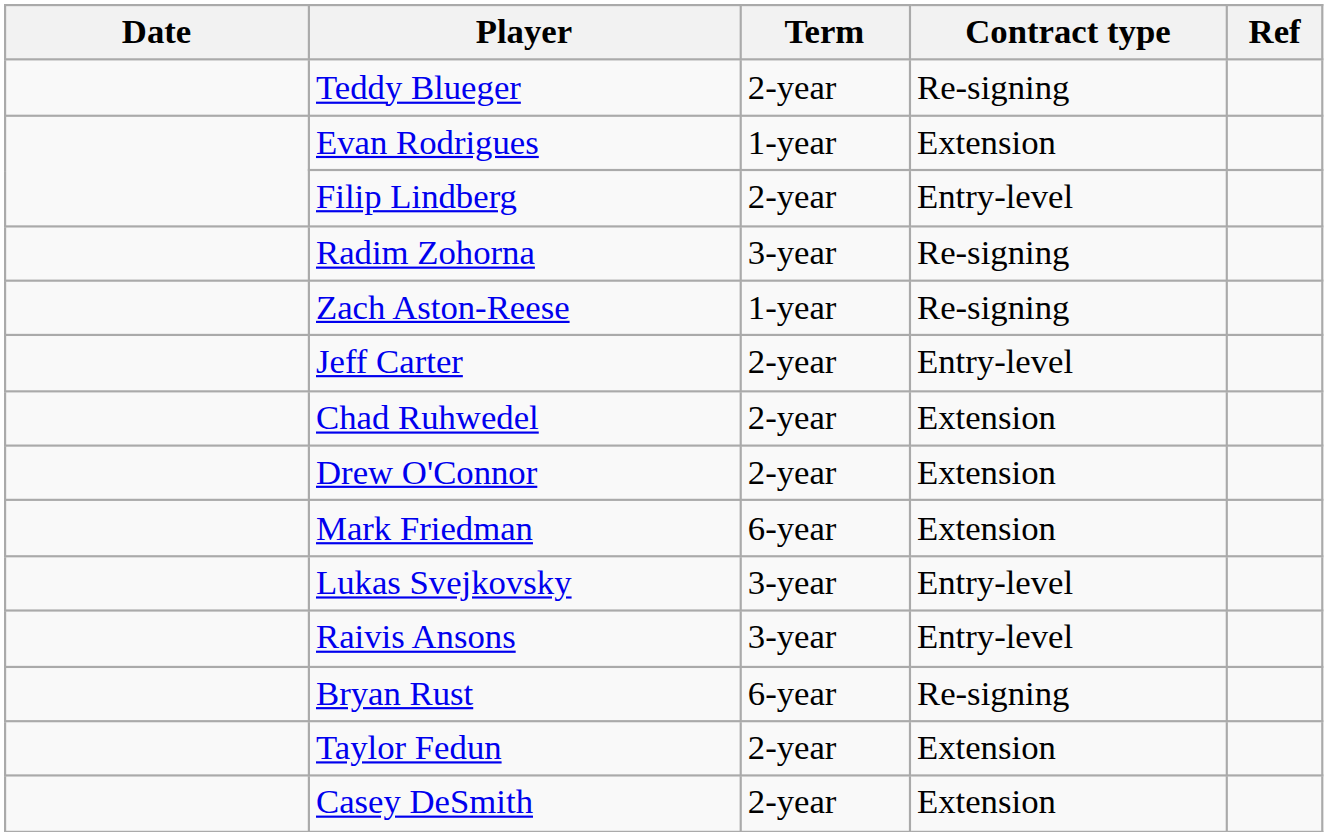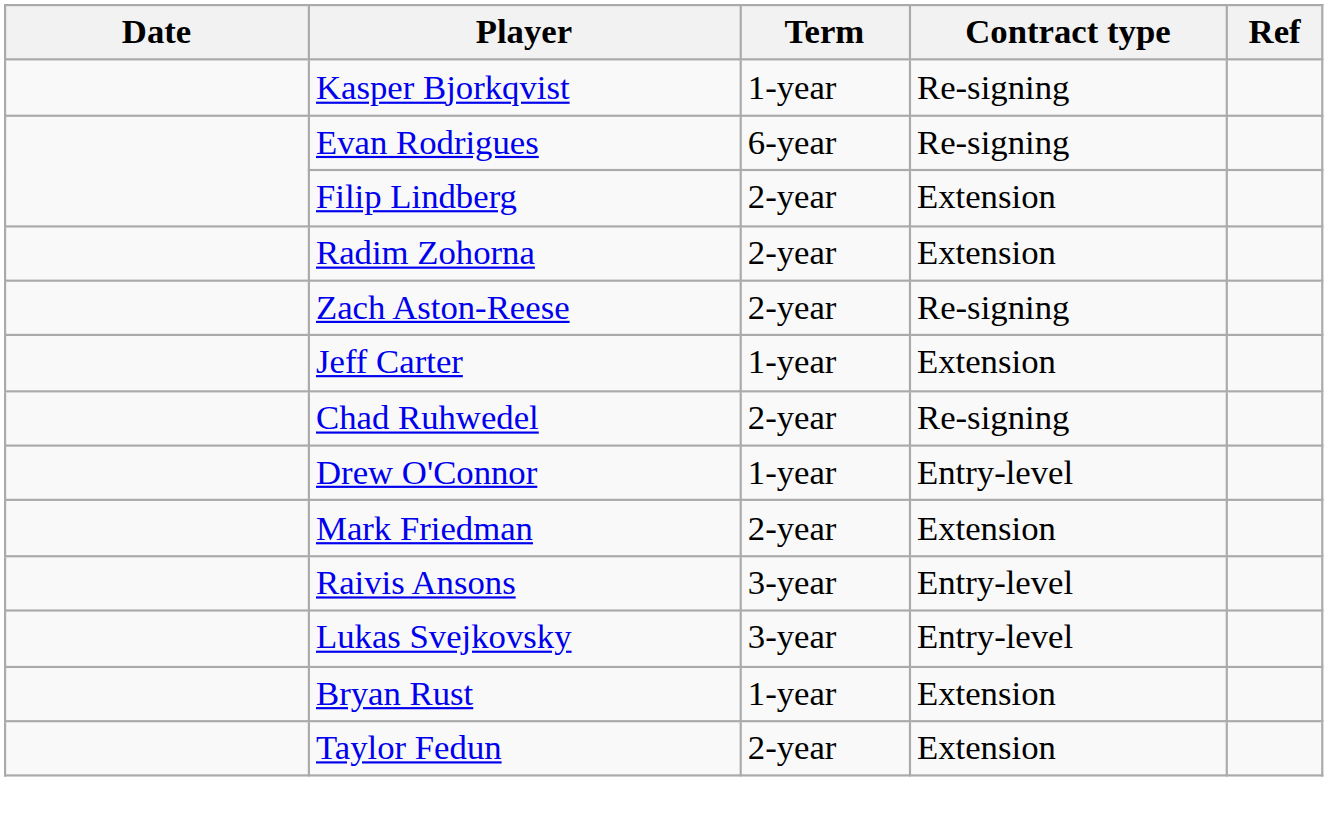- row: Teddy Blueger | 2-year | Re-signing
+ row: Kasper Bjorkqvist | 1-year | Re-signing
Evan Rodrigues | Term: 1-year -> 6-year
Evan Rodrigues | Contract type: Extension -> Re-signing
Filip Lindberg | Contract type: Entry-level -> Extension
Radim Zohorna | Term: 3-year -> 2-year
Radim Zohorna | Contract type: Re-signing -> Extension
Zach Aston-Reese | Term: 1-year -> 2-year
Jeff Carter | Term: 2-year -> 1-year
Jeff Carter | Contract type: Entry-level -> Extension
Chad Ruhwedel | Contract type: Extension -> Re-signing
Drew O'Connor | Term: 2-year -> 1-year
Drew O'Connor | Contract type: Extension -> Entry-level
Mark Friedman | Term: 6-year -> 2-year
rows swapped: Lukas Svejkovsky <-> Raivis Ansons
Bryan Rust | Term: 6-year -> 1-year
Bryan Rust | Contract type: Re-signing -> Extension
- row: Casey DeSmith | 2-year | Extension
